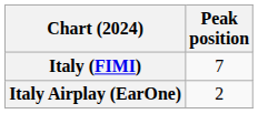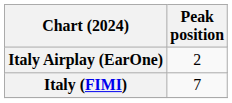rows swapped: Italy (FIMI) <-> Italy Airplay (EarOne)
